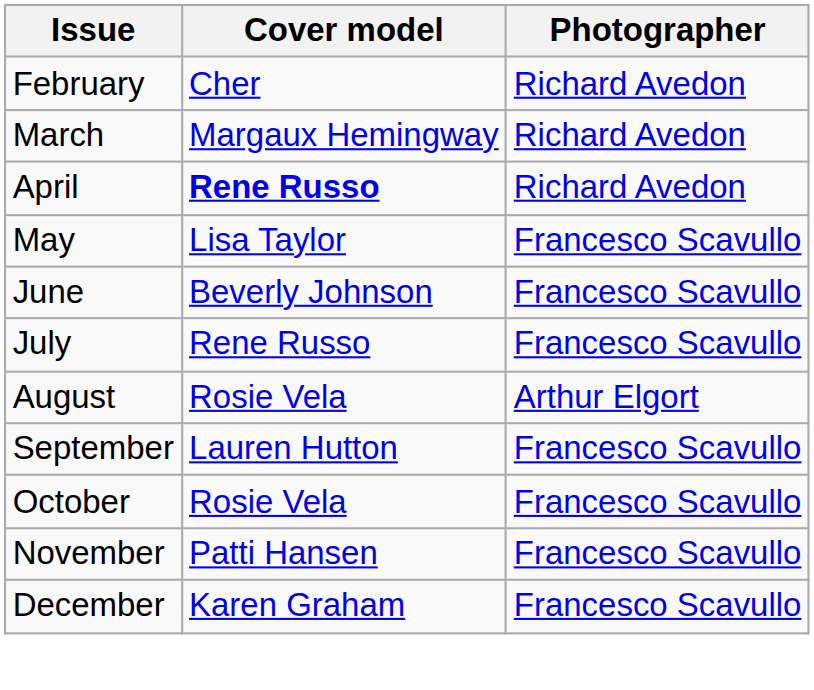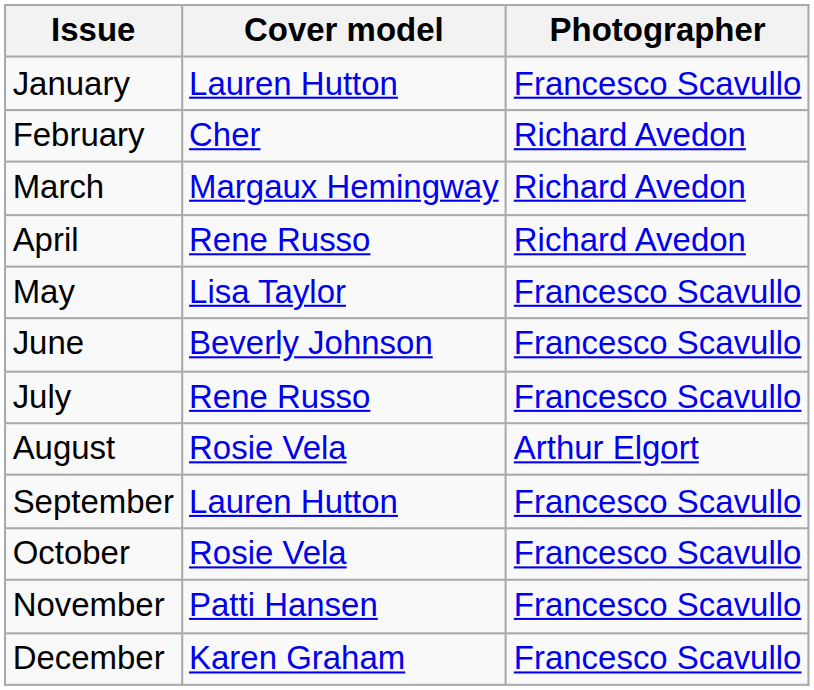+ row: January | Lauren Hutton | Francesco Scavullo
April | Cover model: bold -> normal
